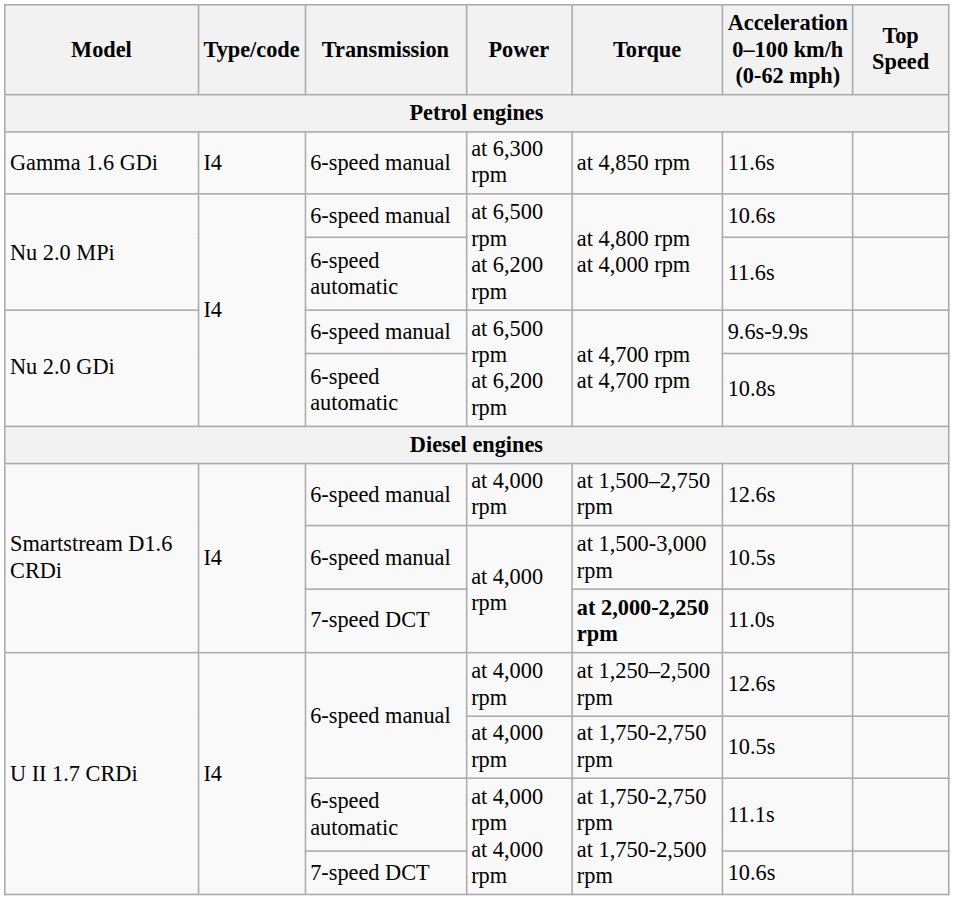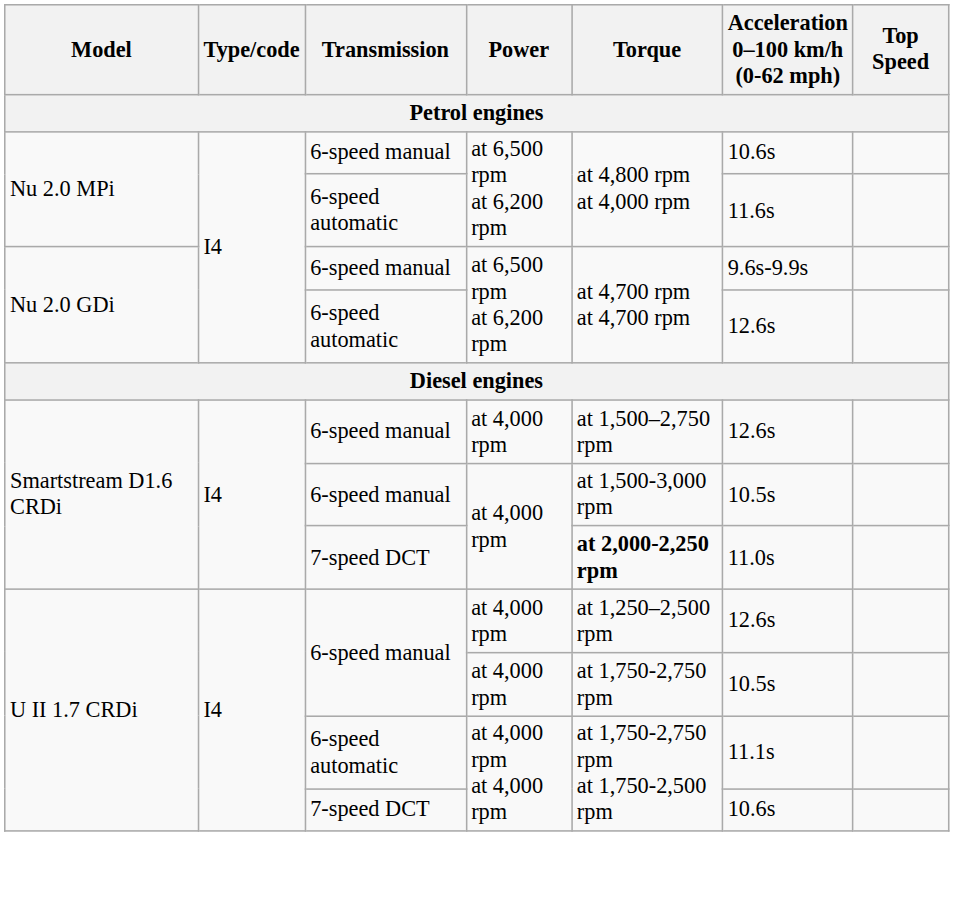- row: Gamma 1.6 GDi | I4 | 6-speed manual | at 6,300 rpm | at 4,850 rpm | 11.6s
Nu 2.0 GDi / 6-speed automatic | Acceleration 0–100 km/h (0-62 mph): 10.8s -> 12.6s
